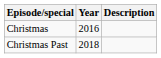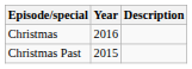Christmas Past | Year: 2018 -> 2015
